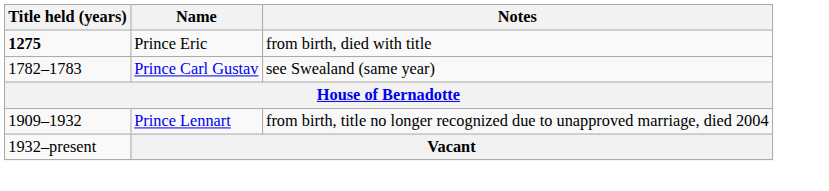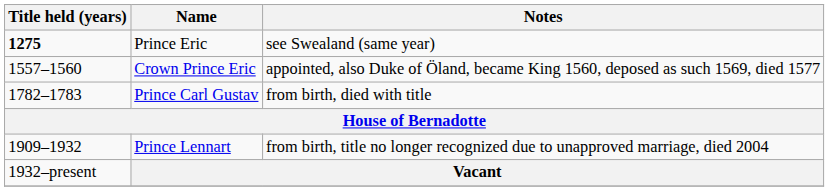Prince Eric | Notes: from birth, died with title -> see Swealand (same year)
+ row: 1557–1560 | Crown Prince Eric | appointed, also Duke of Öland, became King 1560, deposed as such 1569, died 1577
Prince Carl Gustav | Notes: see Swealand (same year) -> from birth, died with title
